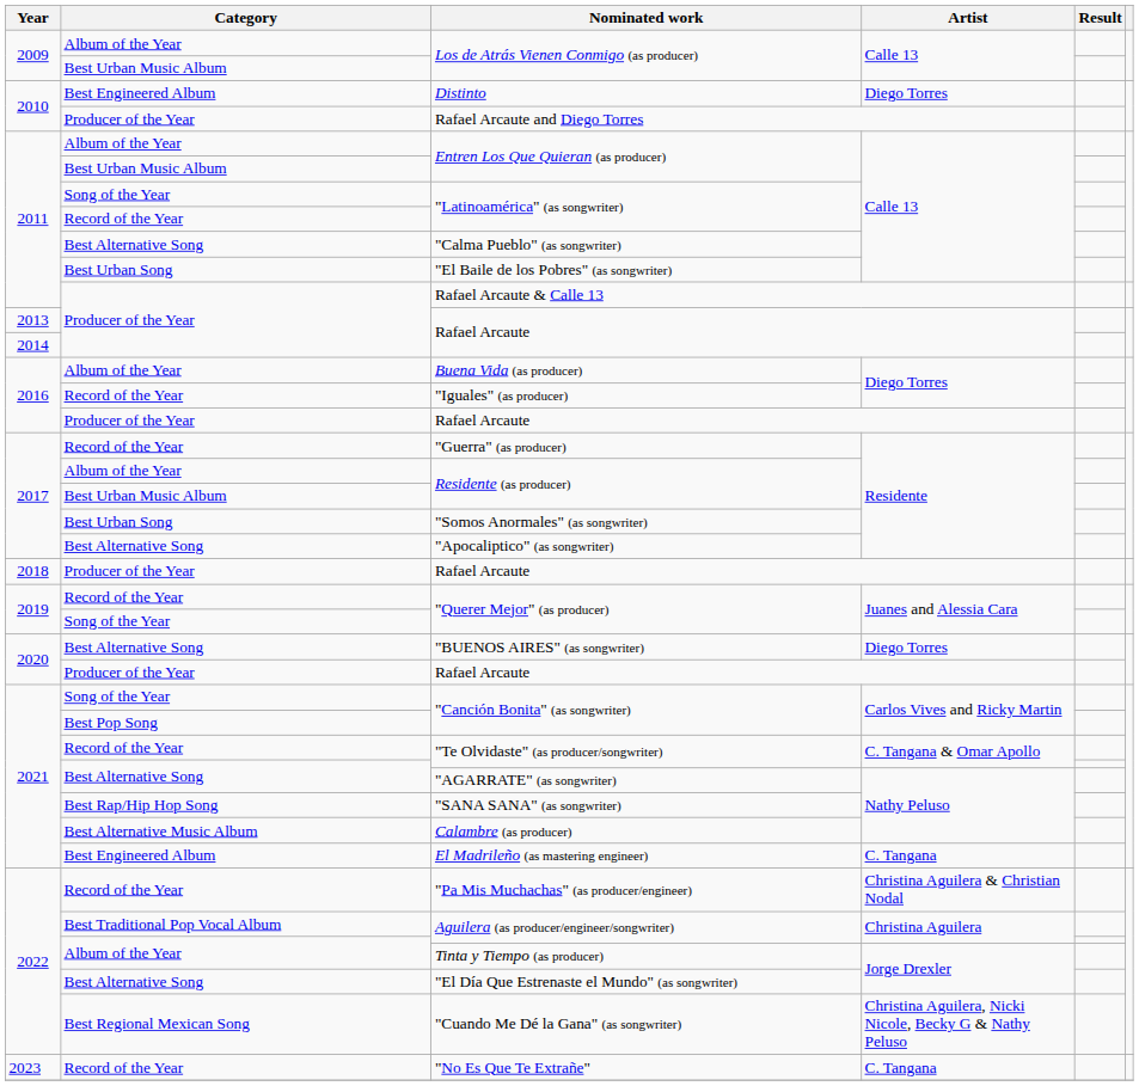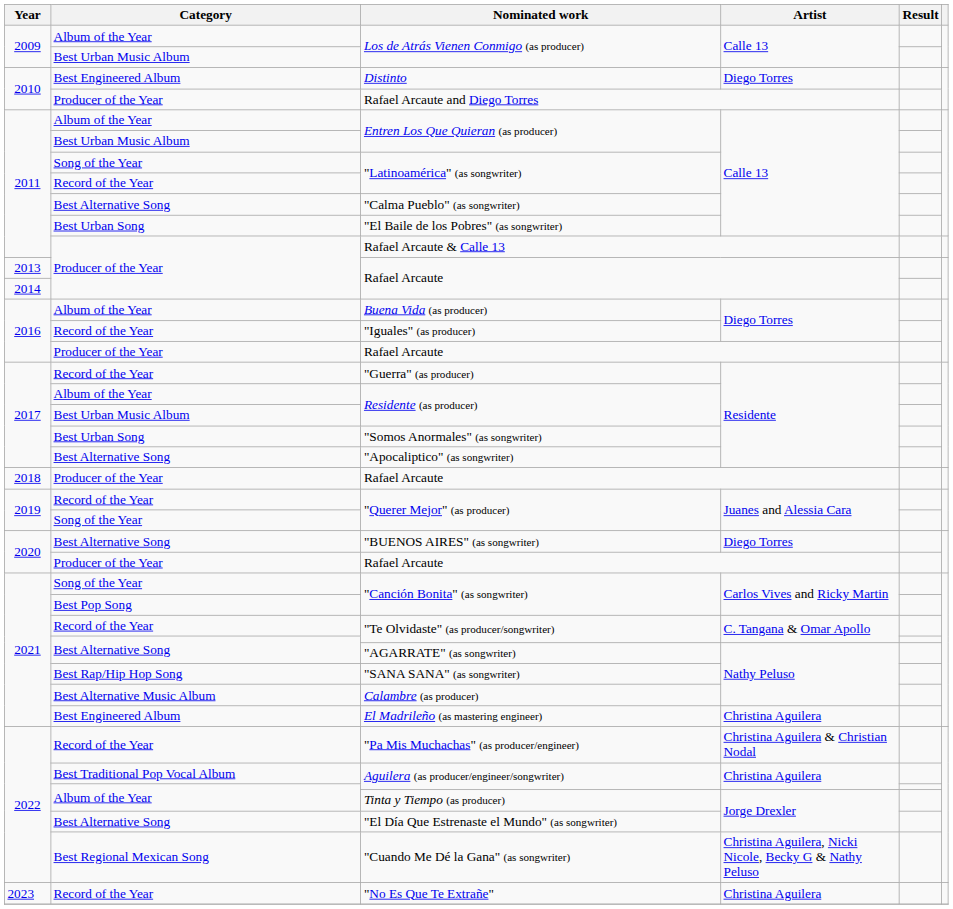El Madrileño (as mastering engineer) | Artist: C. Tangana -> Christina Aguilera
"No Es Que Te Extrañe" | Artist: C. Tangana -> Christina Aguilera
